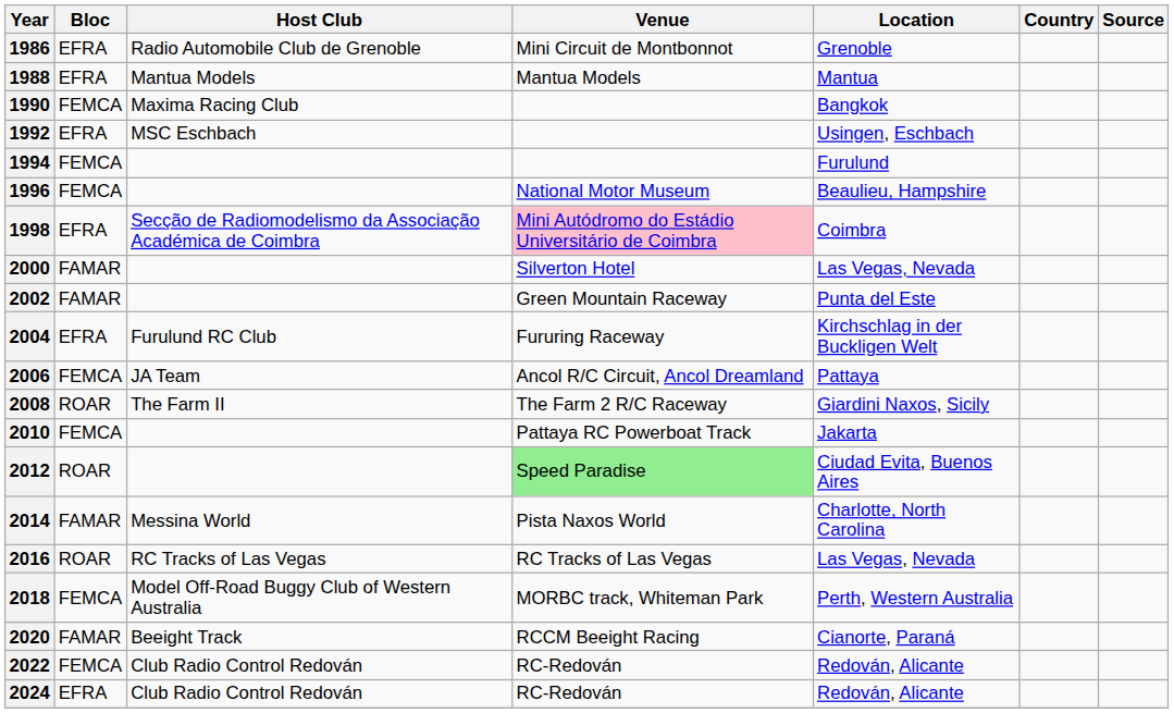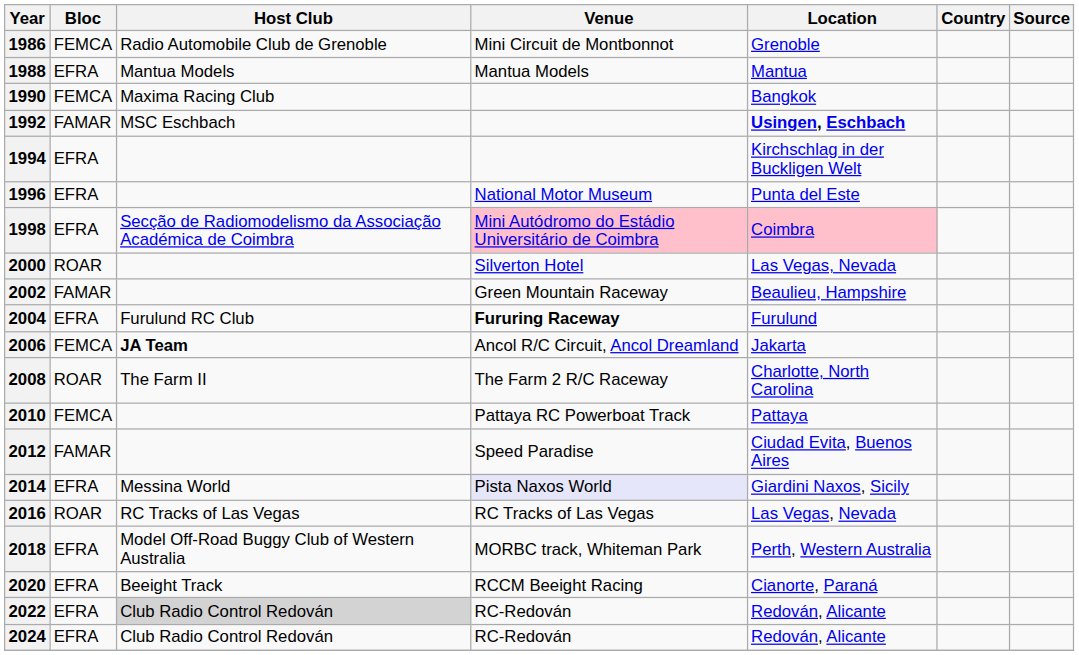1986 | Bloc: EFRA -> FEMCA
1992 | Bloc: EFRA -> FAMAR
1992 | Location: normal -> bold
1994 | Bloc: FEMCA -> EFRA
1994 | Location: Furulund -> Kirchschlag in der Buckligen Welt
1996 | Bloc: FEMCA -> EFRA
1996 | Location: Beaulieu, Hampshire -> Punta del Este
1998 | Location: no background -> pink background
2000 | Bloc: FAMAR -> ROAR
2002 | Location: Punta del Este -> Beaulieu, Hampshire
2004 | Venue: normal -> bold
2004 | Location: Kirchschlag in der Buckligen Welt -> Furulund
2006 | Host Club: normal -> bold
2006 | Location: Pattaya -> Jakarta
2008 | Location: Giardini Naxos, Sicily -> Charlotte, North Carolina
2010 | Location: Jakarta -> Pattaya
2012 | Bloc: ROAR -> FAMAR
2012 | Venue: lightgreen background -> no background
2014 | Bloc: FAMAR -> EFRA
2014 | Venue: no background -> lavender background
2014 | Location: Charlotte, North Carolina -> Giardini Naxos, Sicily
2018 | Bloc: FEMCA -> EFRA
2020 | Bloc: FAMAR -> EFRA
2022 | Bloc: FEMCA -> EFRA
2022 | Host Club: no background -> lightgrey background
